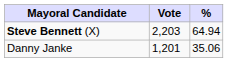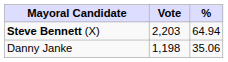Danny Janke | Vote: 1,201 -> 1,198
